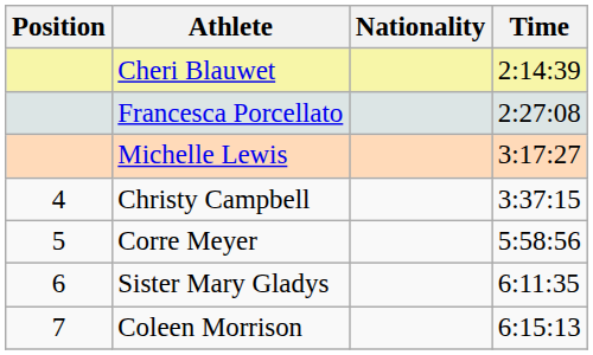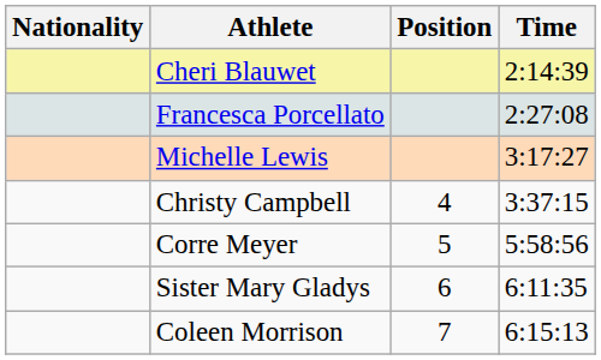columns swapped: Position <-> Nationality
